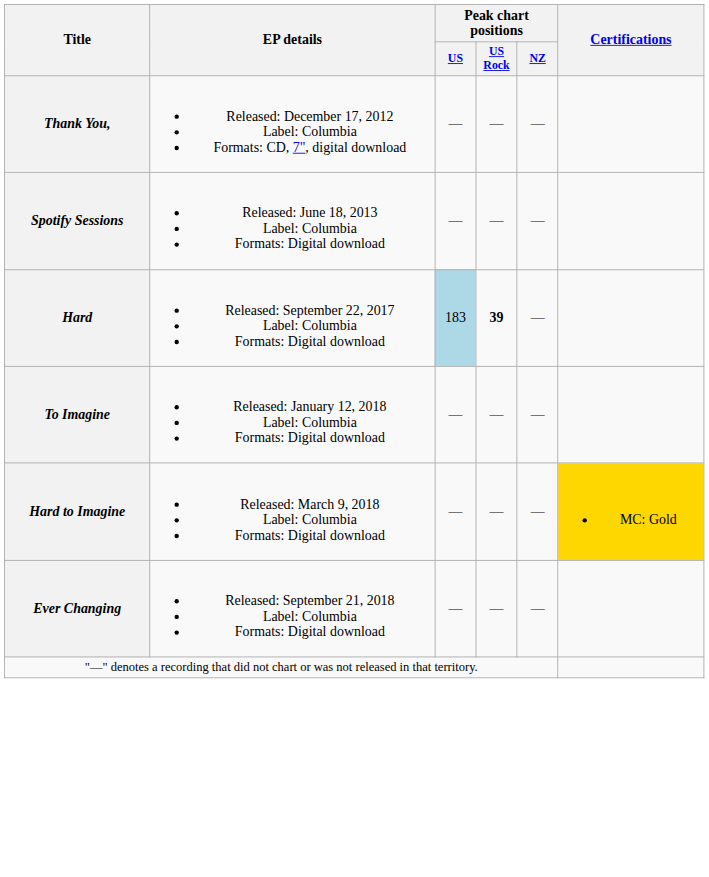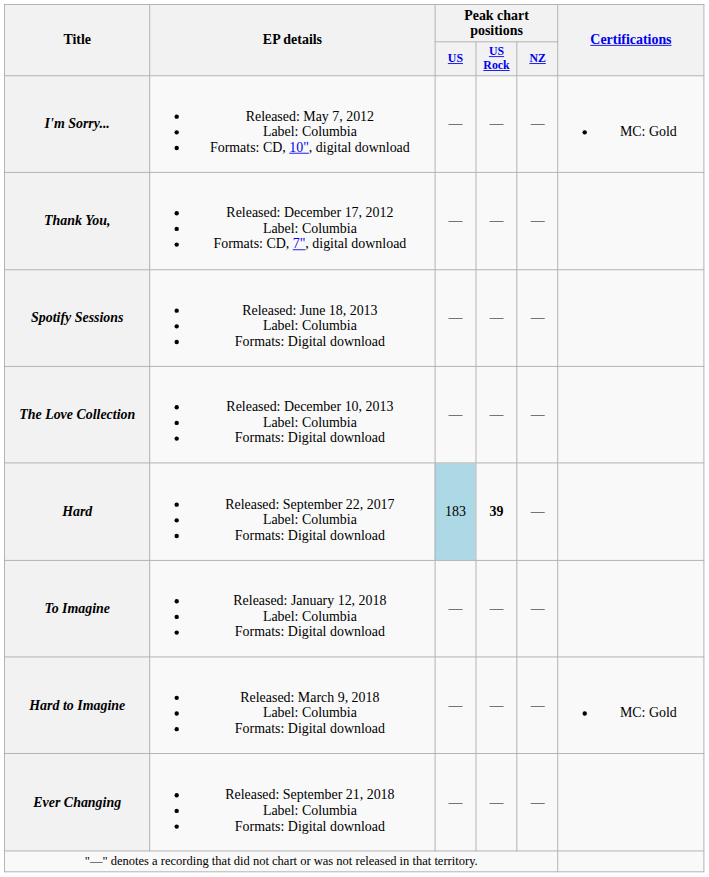+ row: I'm Sorry... | Released: May 7, 2012 Label: Columbia Formats: CD, 10", digital download | — | — | — | MC: Gold
+ row: The Love Collection | Released: December 10, 2013 Label: Columbia Formats: Digital download | — | — | —
Hard to Imagine | Certifications: gold background -> no background
